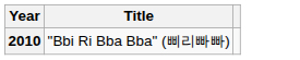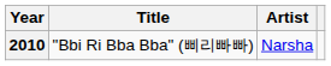+ column: Artist | Narsha
